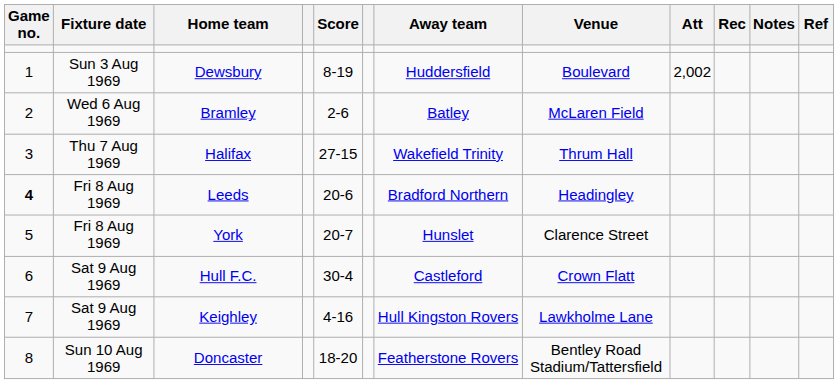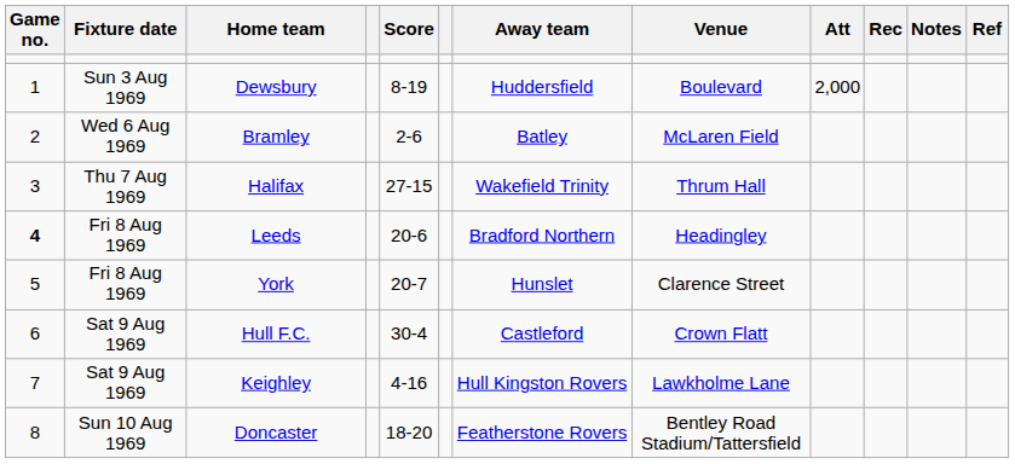Dewsbury | Att: 2,002 -> 2,000
